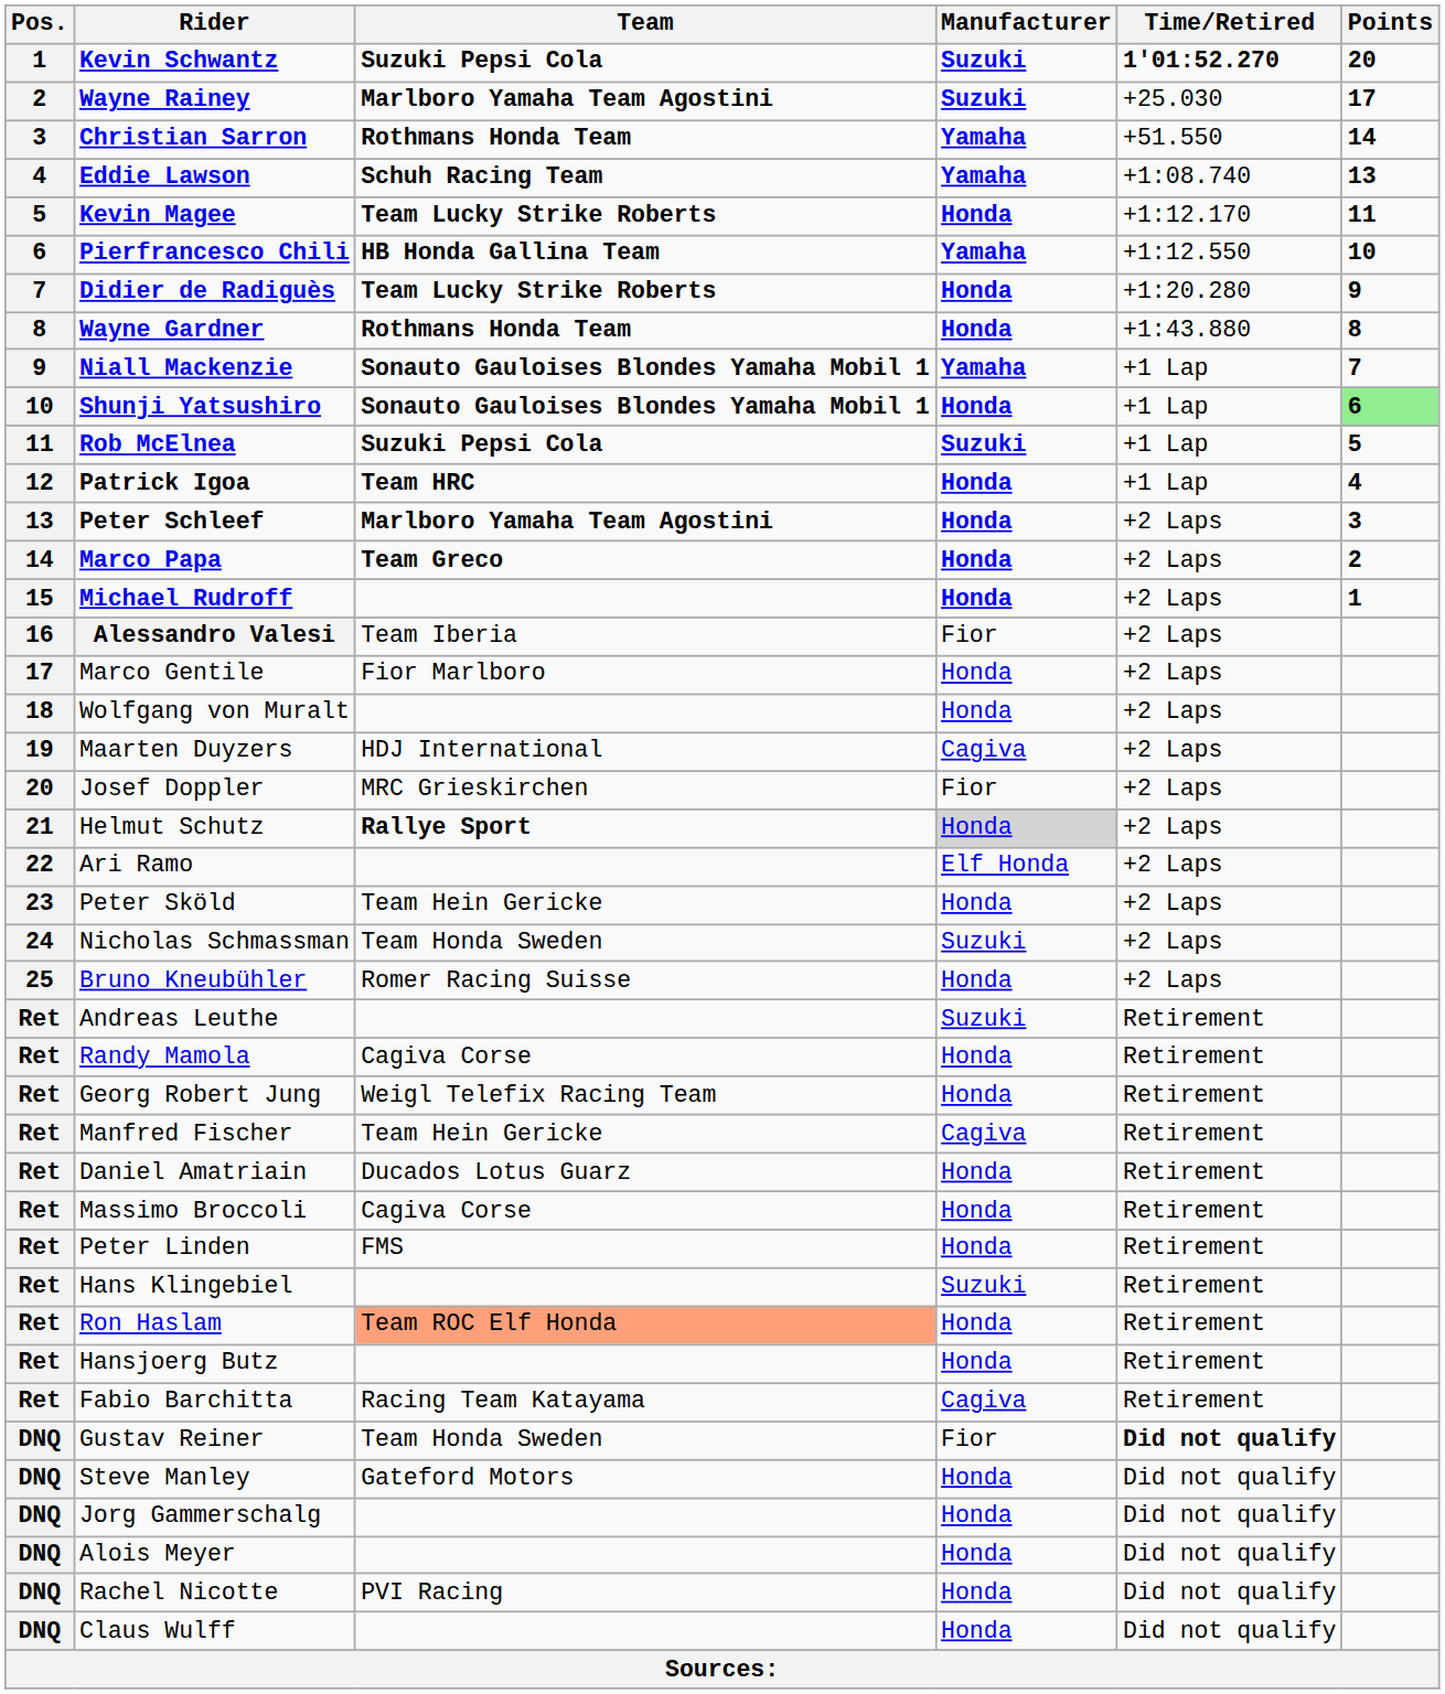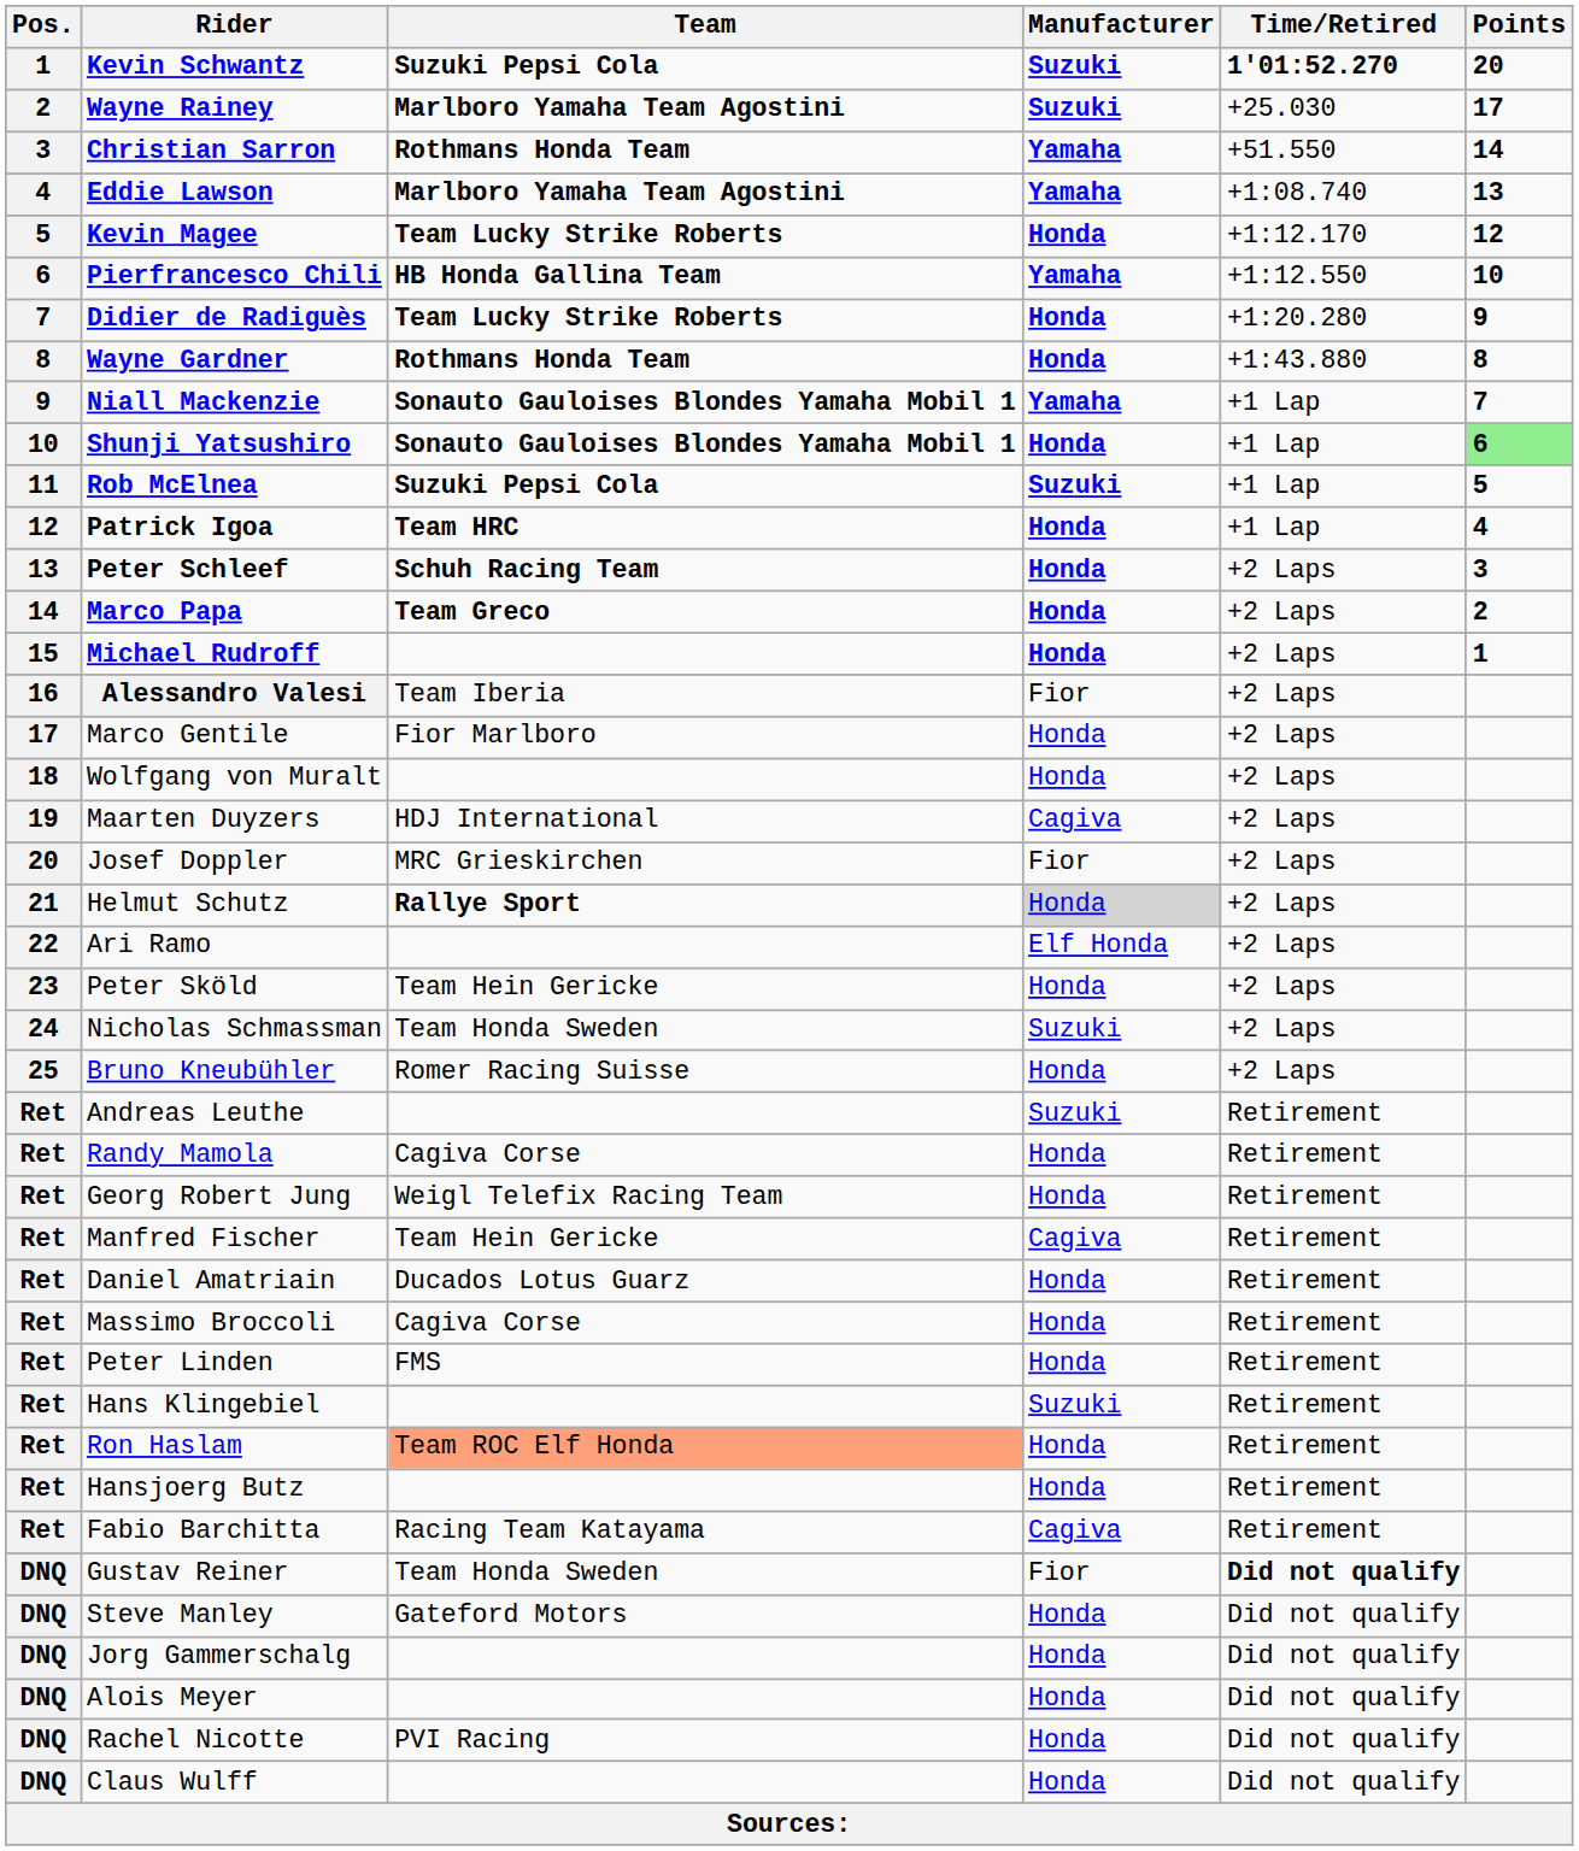Eddie Lawson | Team: Schuh Racing Team -> Marlboro Yamaha Team Agostini
Kevin Magee | Points: 11 -> 12
Peter Schleef | Team: Marlboro Yamaha Team Agostini -> Schuh Racing Team
